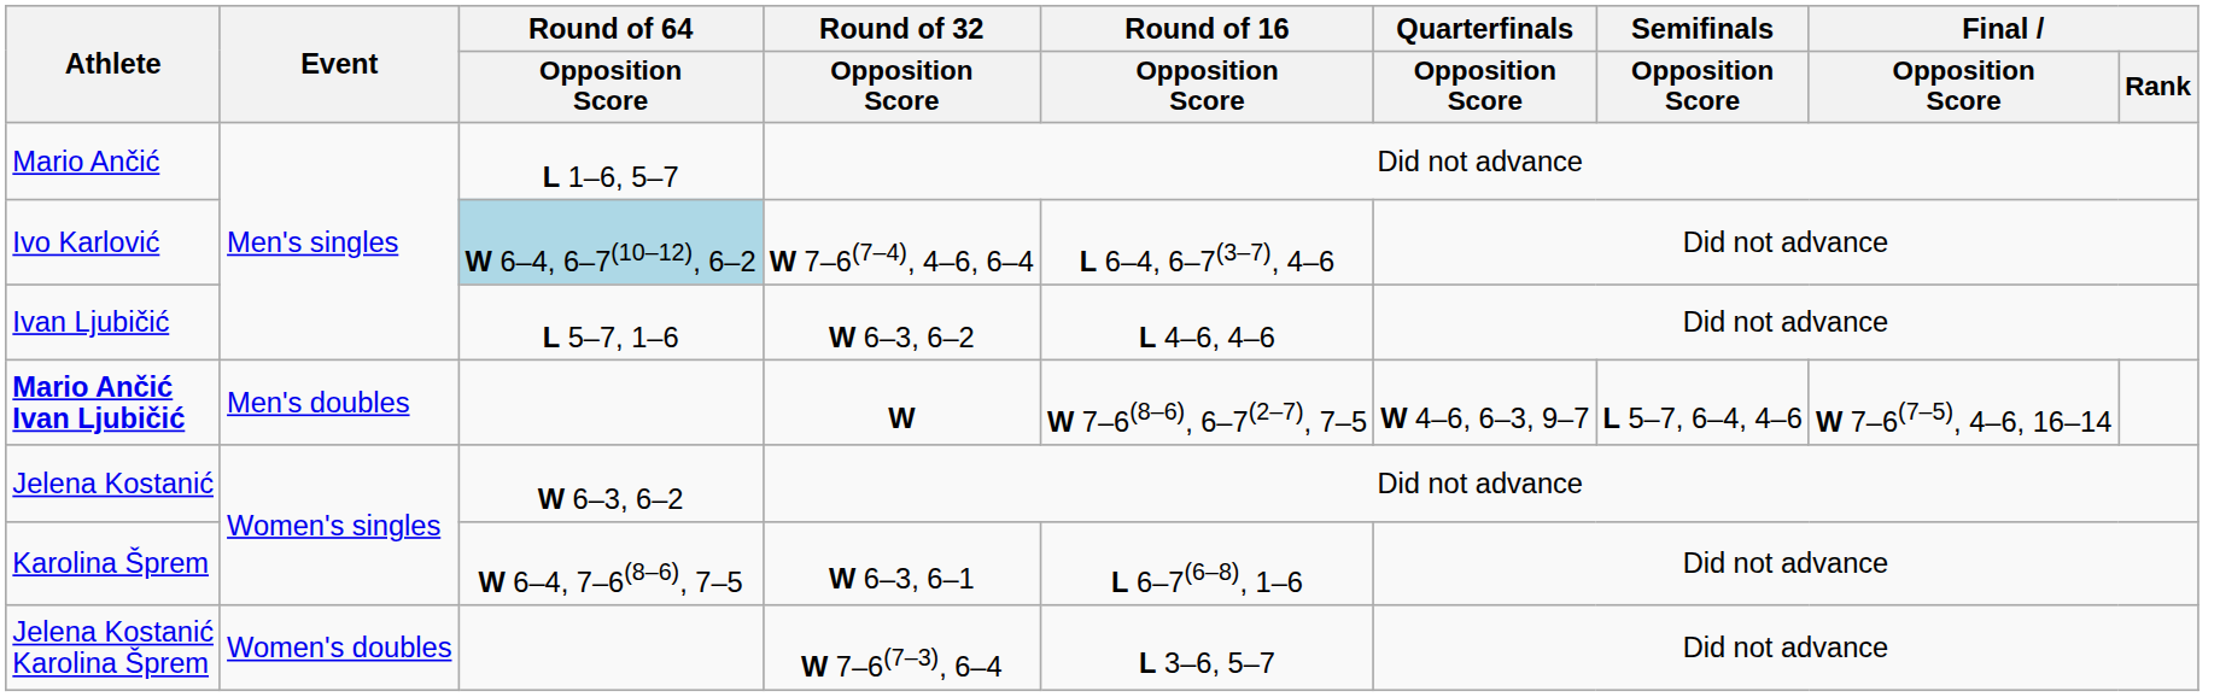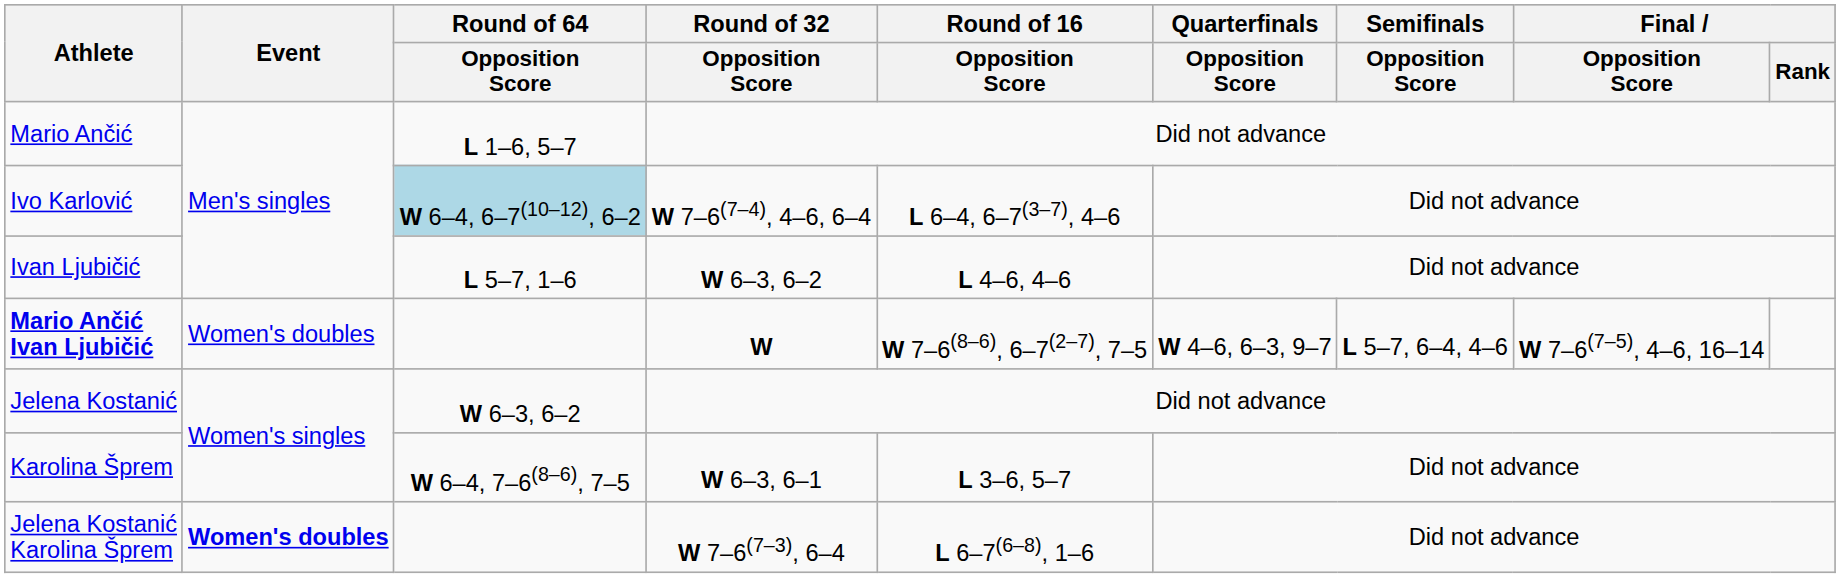Mario Ančić Ivan Ljubičić | Event: Men's doubles -> Women's doubles
Karolina Šprem | Round of 16 / Opposition Score: L 6–7(6–8), 1–6 -> L 3–6, 5–7
Jelena Kostanić Karolina Šprem | Event: normal -> bold
Jelena Kostanić Karolina Šprem | Round of 16 / Opposition Score: L 3–6, 5–7 -> L 6–7(6–8), 1–6
